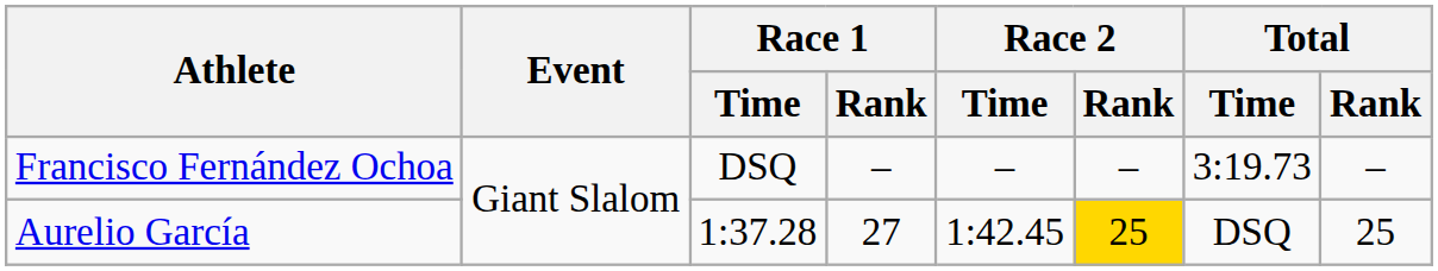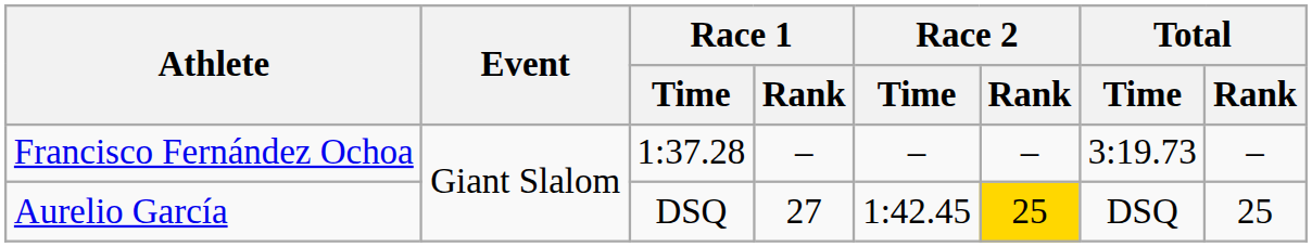Francisco Fernández Ochoa | Race 1 / Time: DSQ -> 1:37.28
Aurelio García | Race 1 / Time: 1:37.28 -> DSQ
